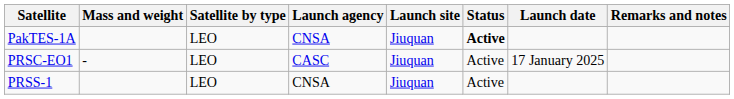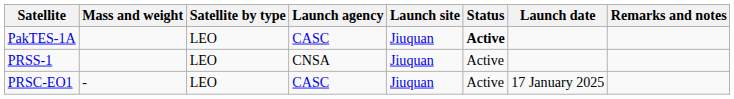PakTES-1A | Launch agency: CNSA -> CASC
rows swapped: PRSS-1 <-> PRSC-EO1
